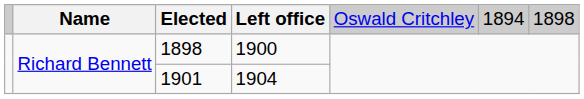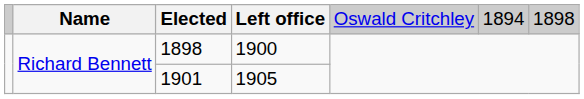1901 | column 4: 1904 -> 1905
